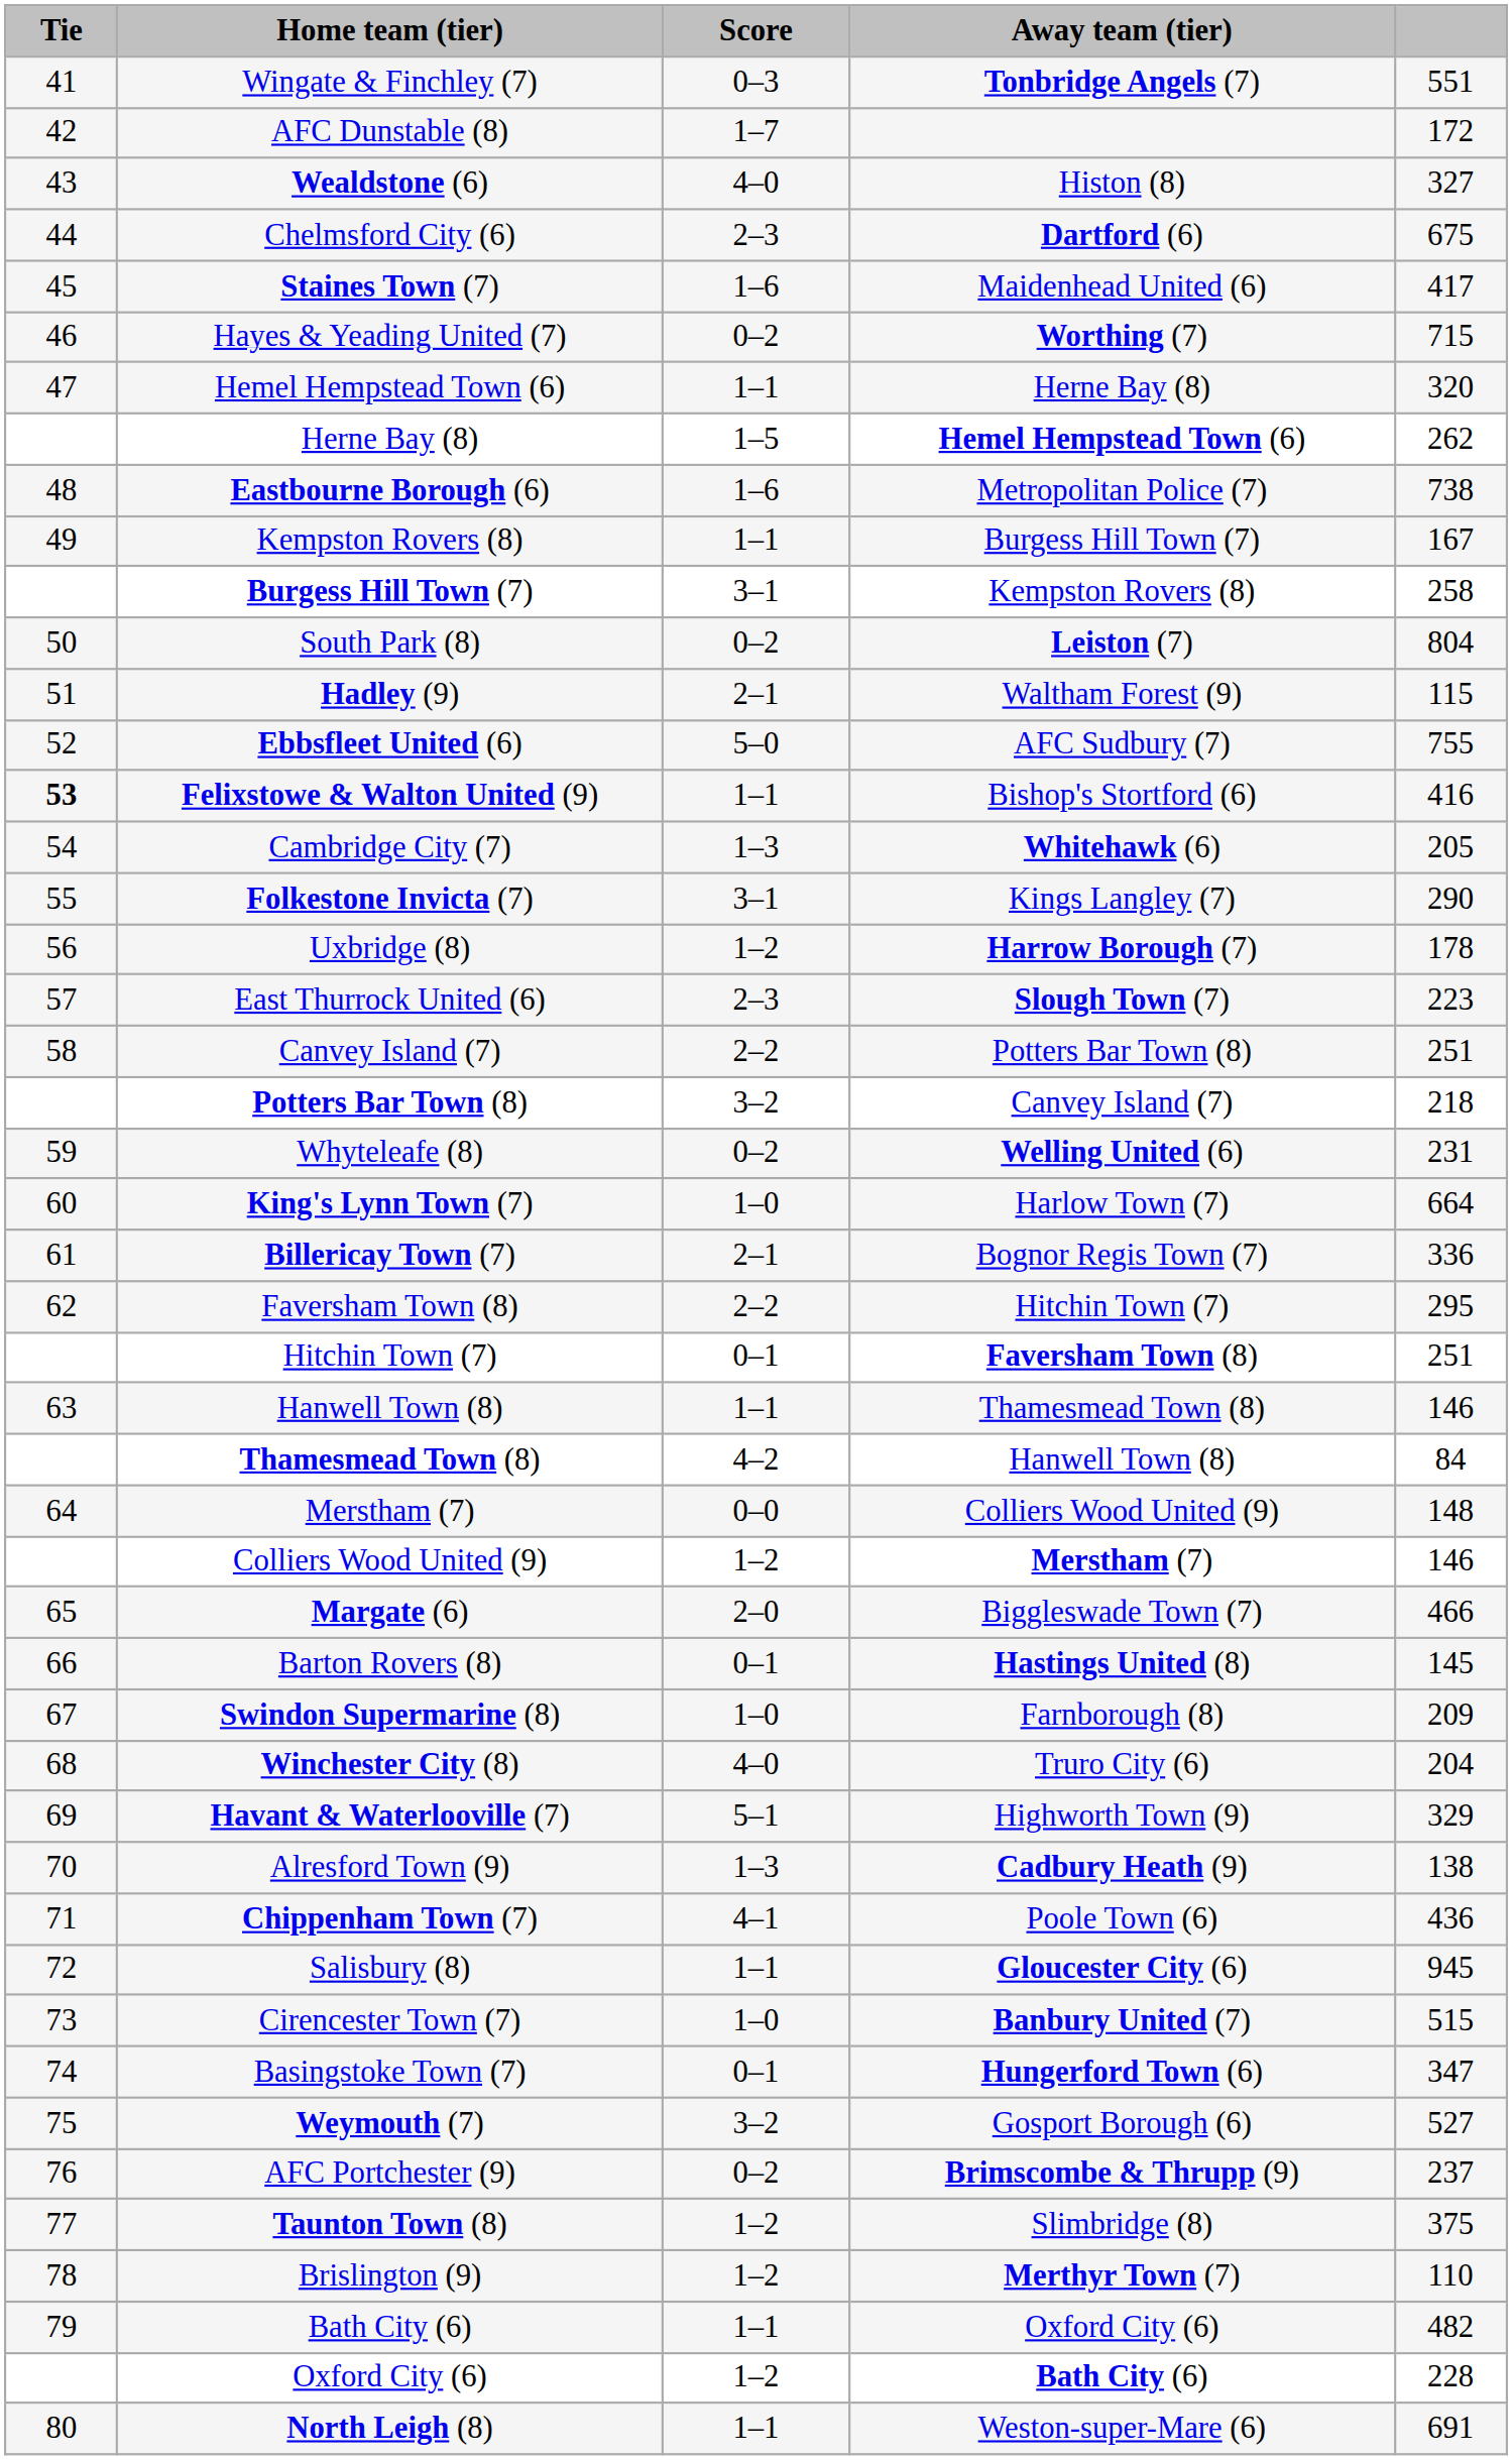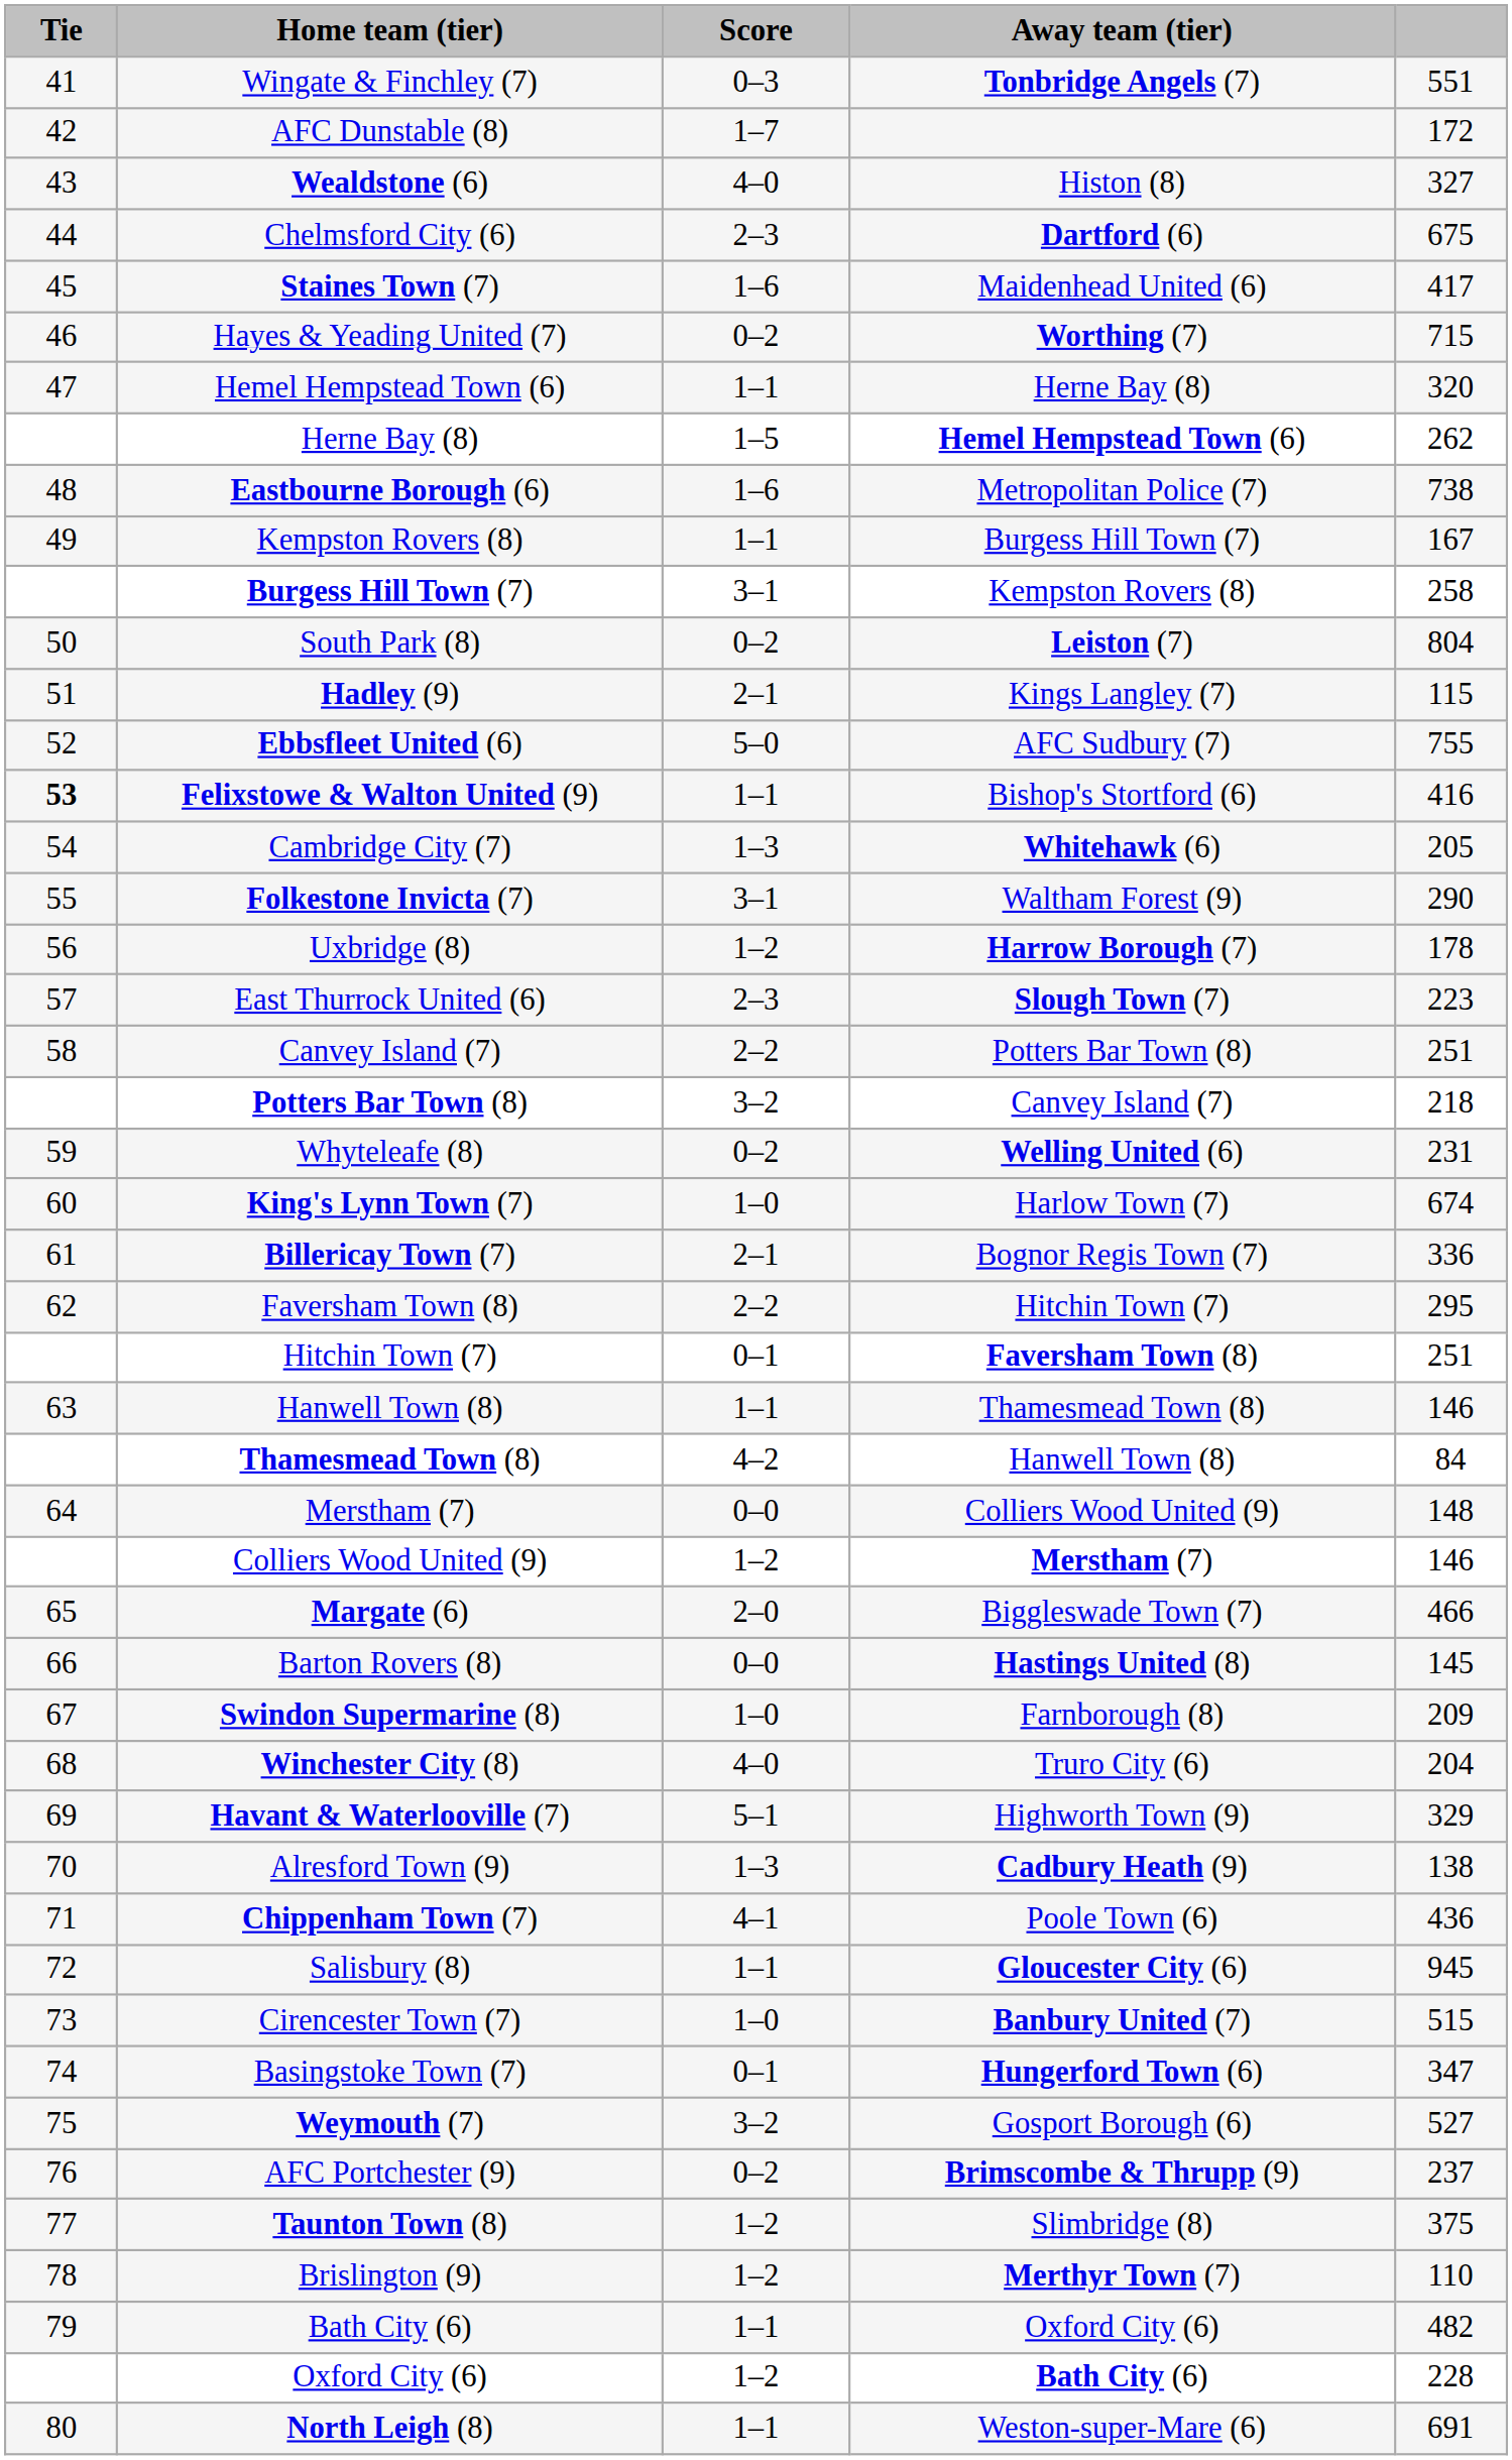Hadley (9) | Away team (tier): Waltham Forest (9) -> Kings Langley (7)
Folkestone Invicta (7) | Away team (tier): Kings Langley (7) -> Waltham Forest (9)
King's Lynn Town (7) | column 5: 664 -> 674
Barton Rovers (8) | Score: 0–1 -> 0–0
